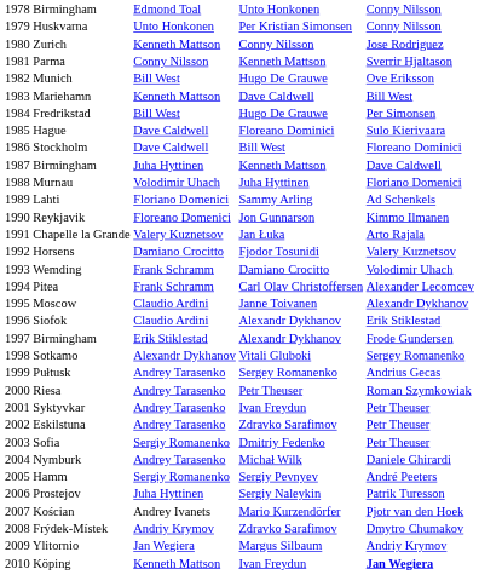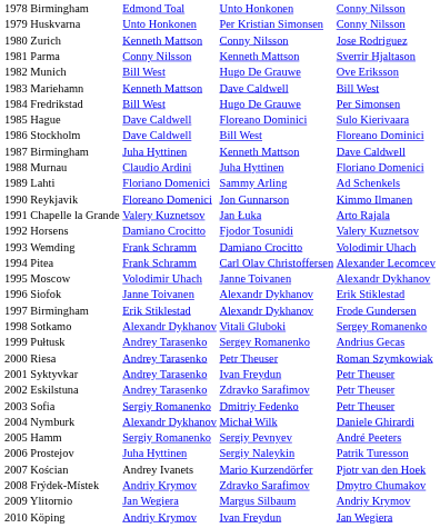1988 Murnau | column 2: Volodimir Uhach -> Claudio Ardini
1995 Moscow | column 2: Claudio Ardini -> Volodimir Uhach
1996 Siofok | column 2: Claudio Ardini -> Janne Toivanen
2004 Nymburk | column 2: Andrey Tarasenko -> Alexandr Dykhanov
2010 Köping | column 2: Kenneth Mattson -> Andriy Krymov
2010 Köping | column 4: bold -> normal
